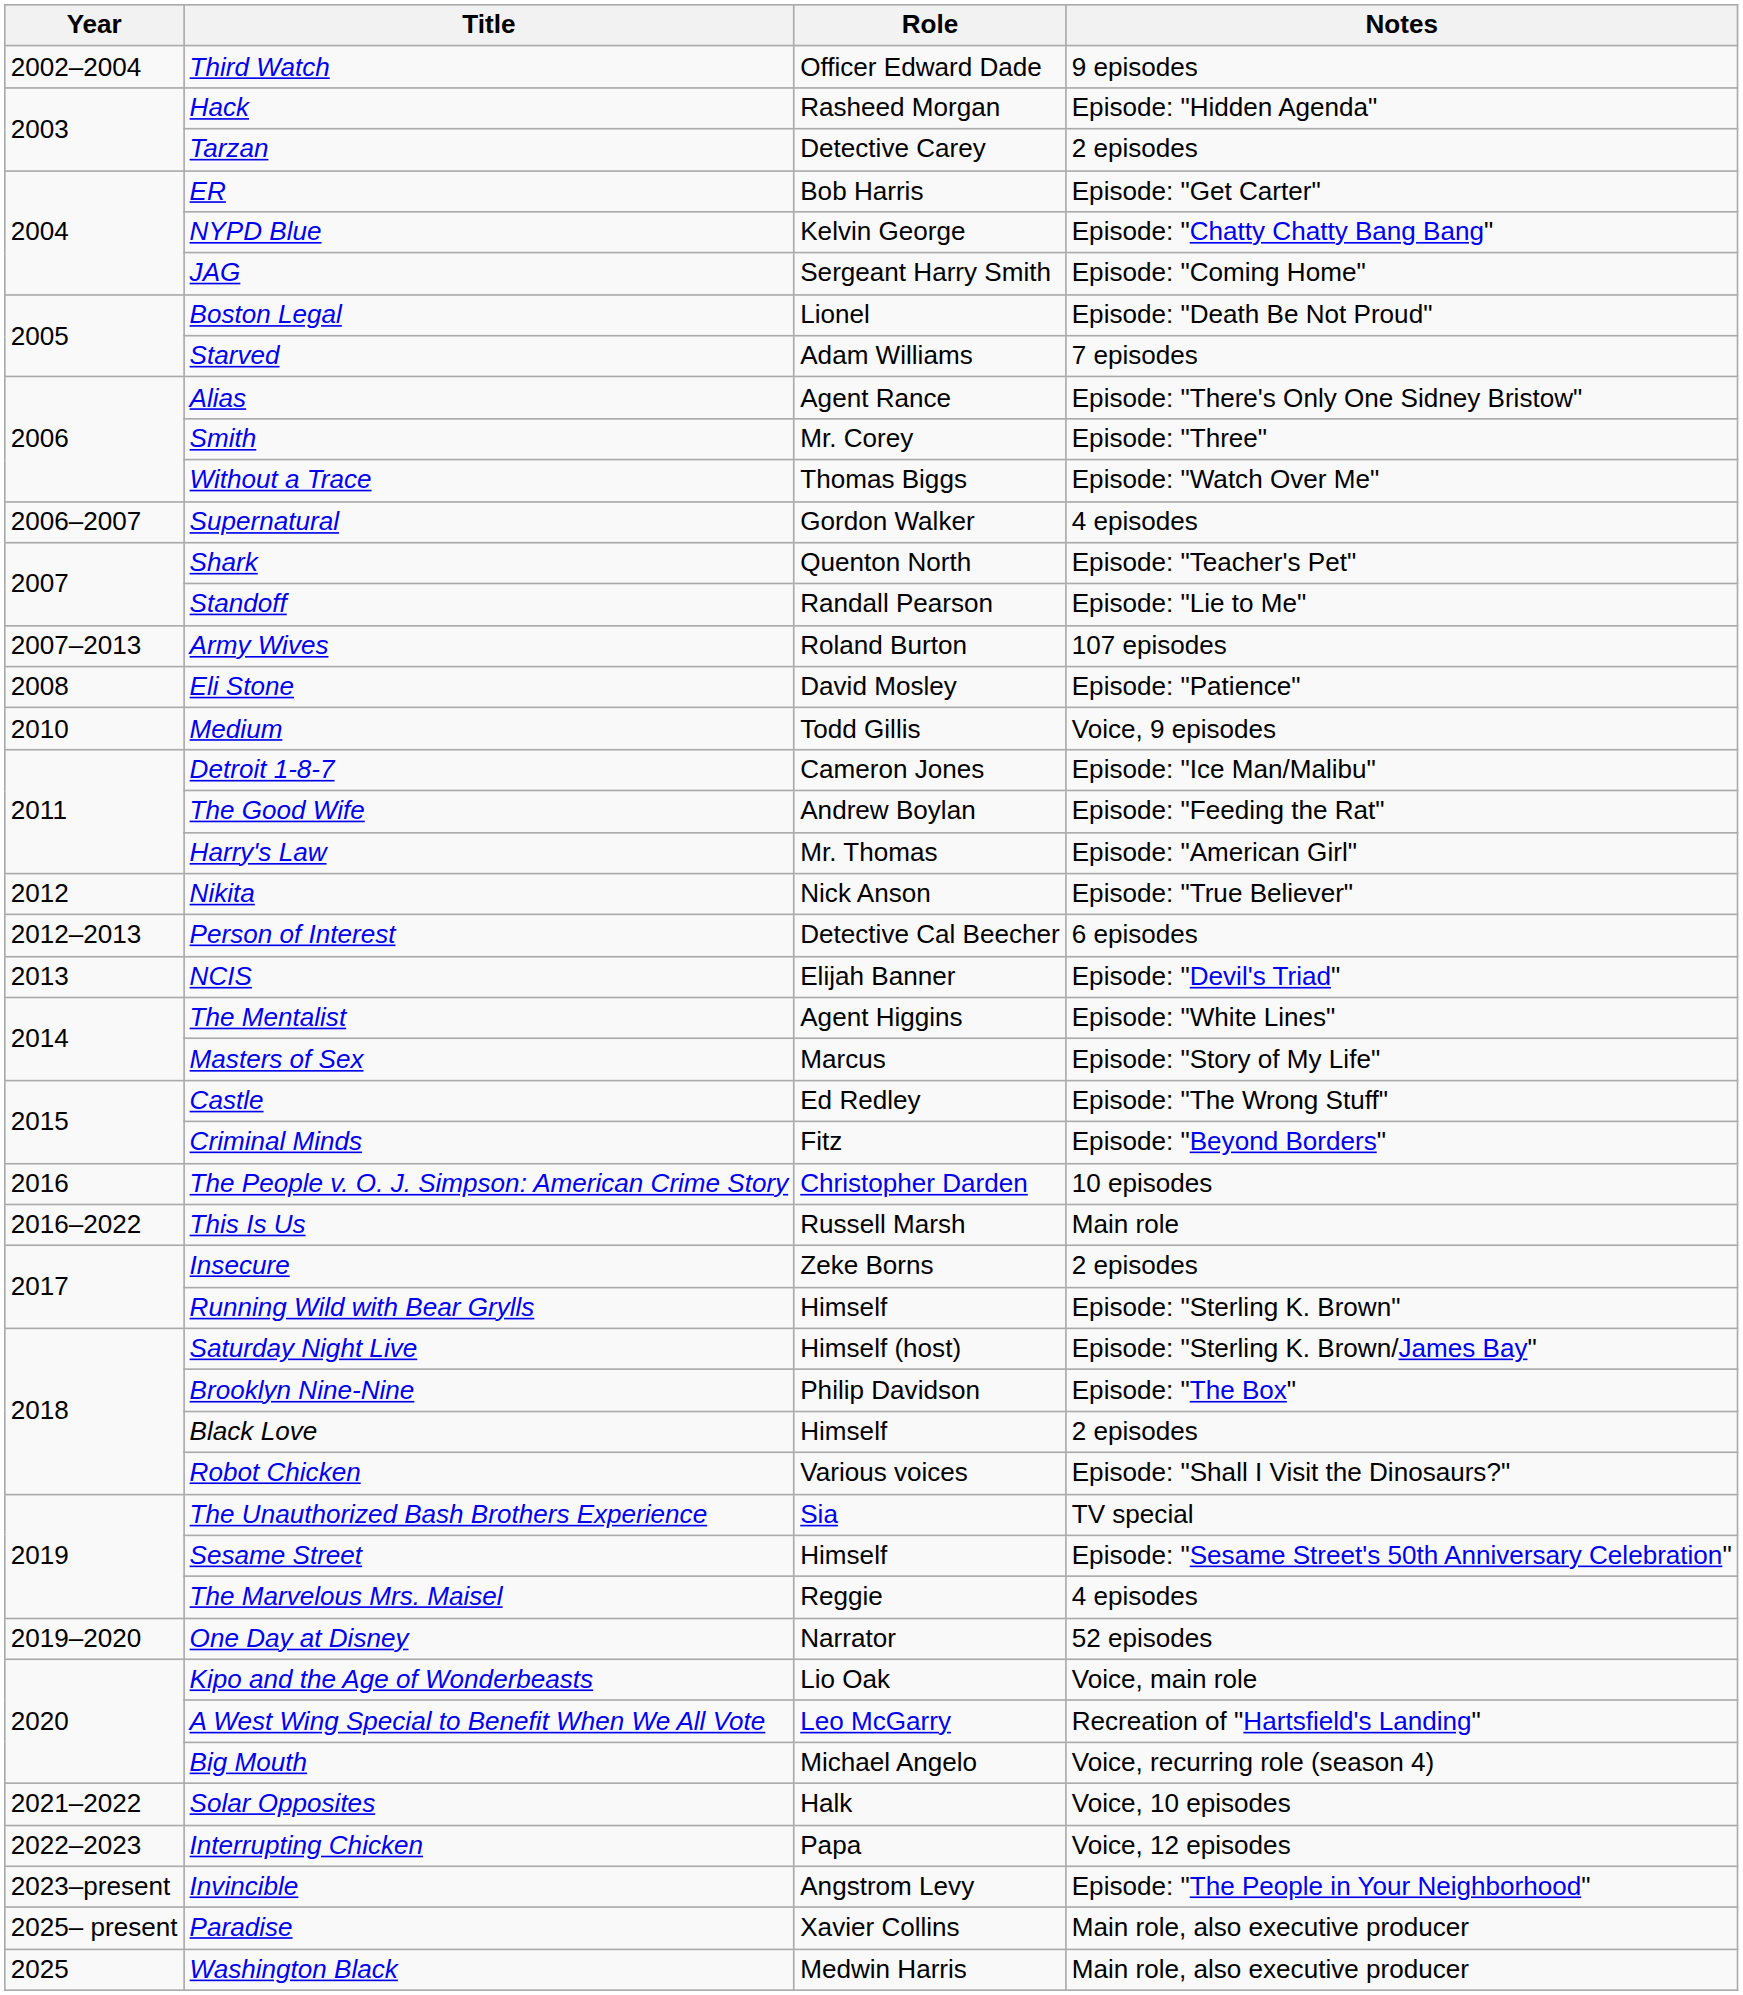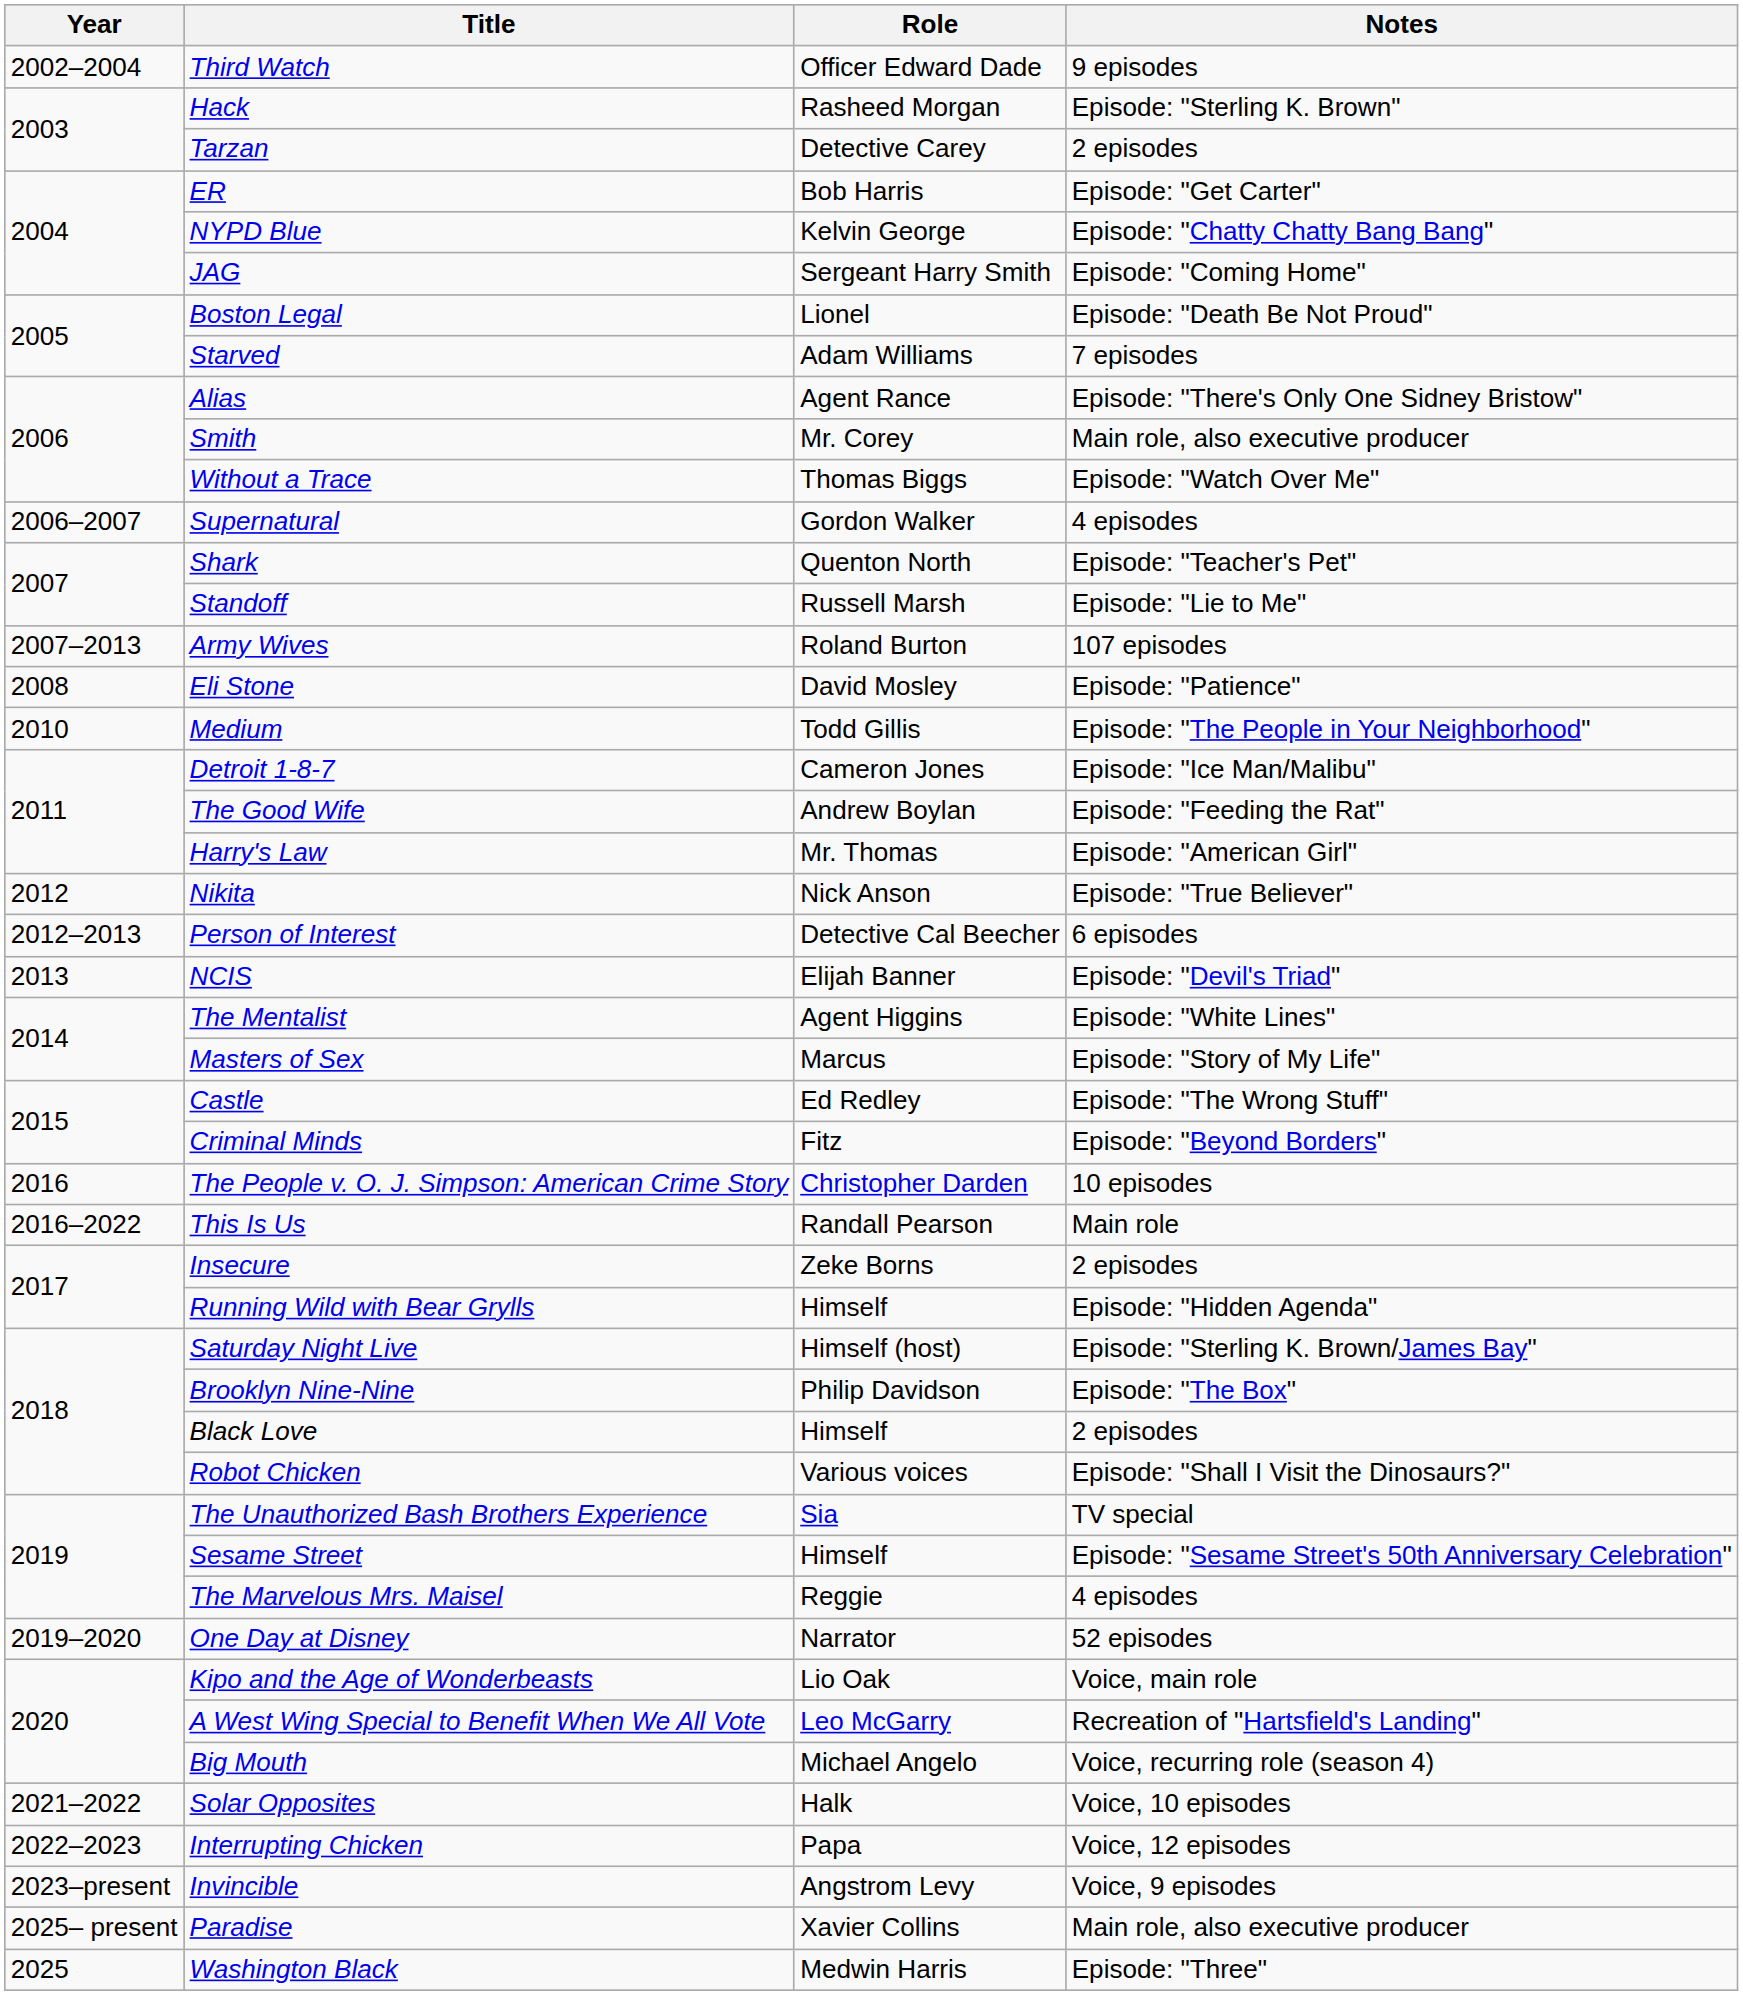Hack | Notes: Episode: "Hidden Agenda" -> Episode: "Sterling K. Brown"
Smith | Notes: Episode: "Three" -> Main role, also executive producer
Standoff | Role: Randall Pearson -> Russell Marsh
Medium | Notes: Voice, 9 episodes -> Episode: "The People in Your Neighborhood"
This Is Us | Role: Russell Marsh -> Randall Pearson
Running Wild with Bear Grylls | Notes: Episode: "Sterling K. Brown" -> Episode: "Hidden Agenda"
Invincible | Notes: Episode: "The People in Your Neighborhood" -> Voice, 9 episodes
Washington Black | Notes: Main role, also executive producer -> Episode: "Three"
